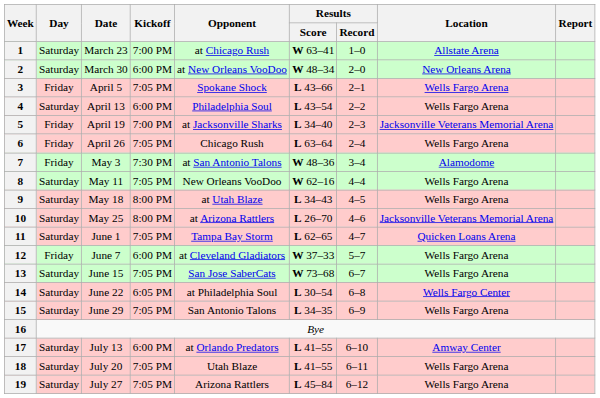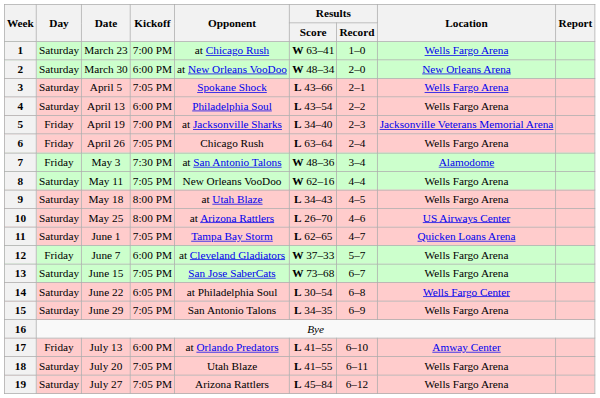1 | Location: Allstate Arena -> Wells Fargo Arena
3 | Day: Friday -> Saturday
10 | Location: Jacksonville Veterans Memorial Arena -> US Airways Center
17 | Day: Saturday -> Friday
